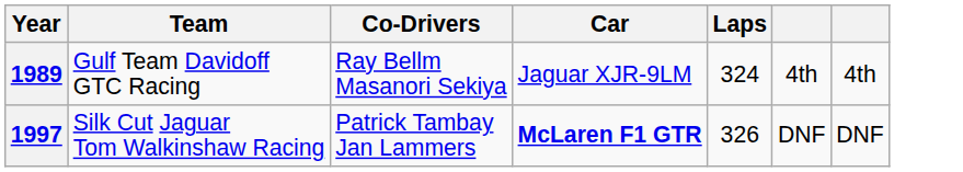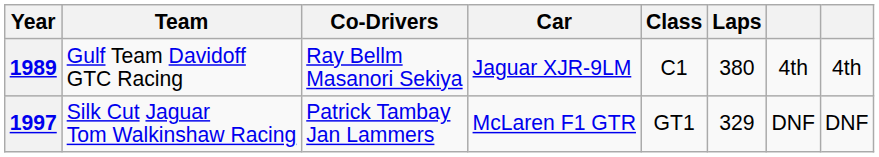+ column: Class | C1 | GT1
1989 | Laps: 324 -> 380
1997 | Car: bold -> normal
1997 | Laps: 326 -> 329
